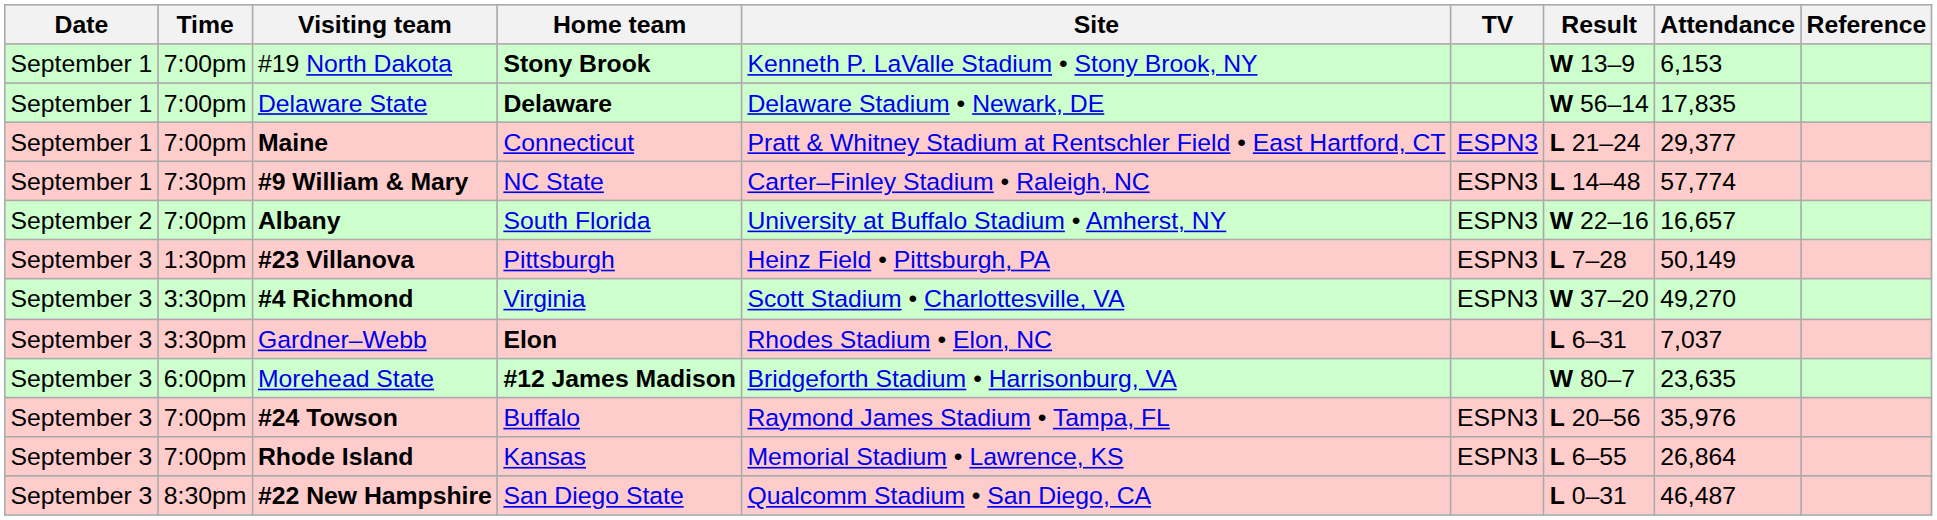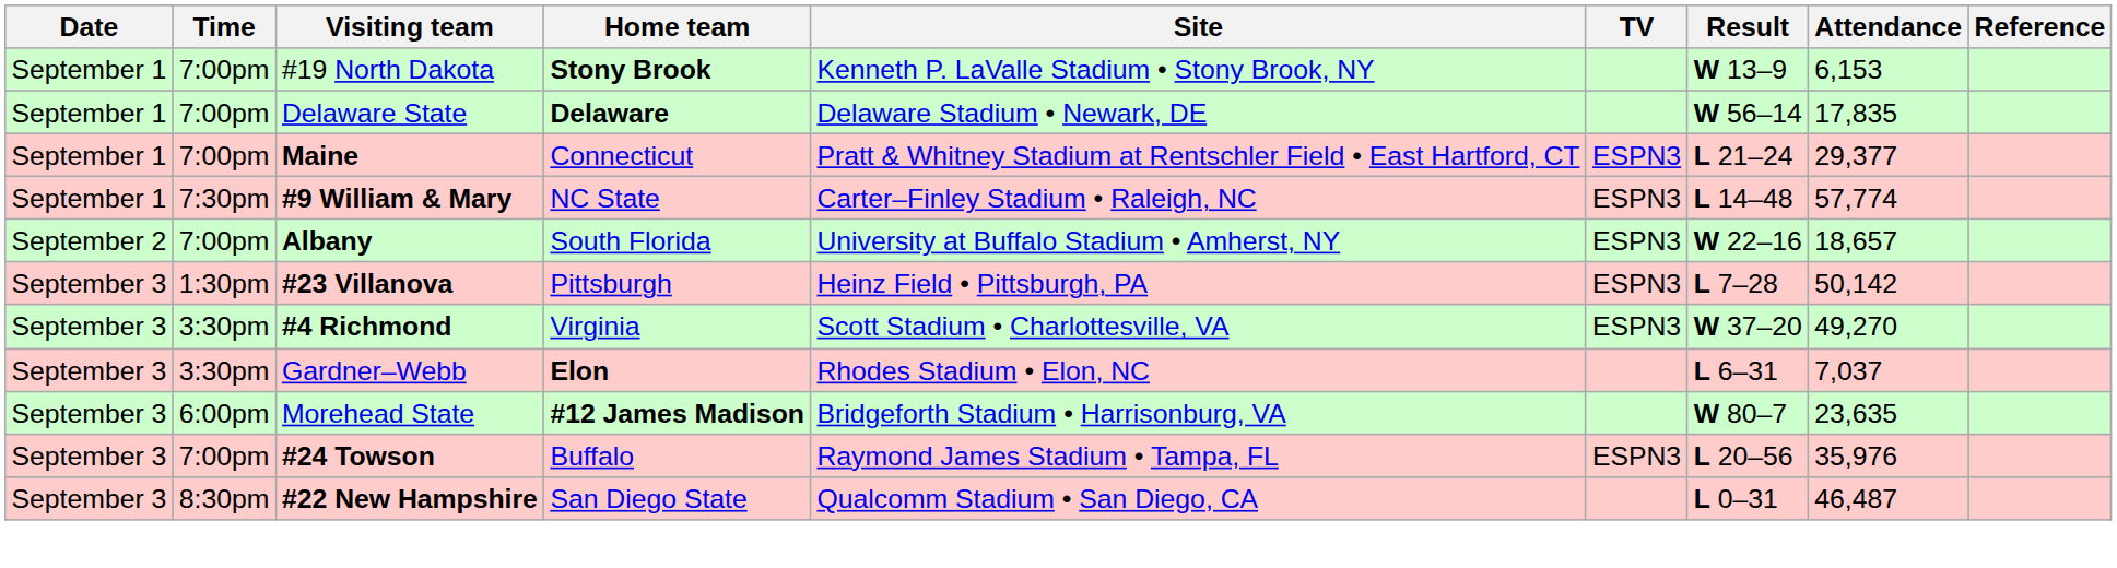Albany | Attendance: 16,657 -> 18,657
#23 Villanova | Attendance: 50,149 -> 50,142
- row: September 3 | 7:00pm | Rhode Island | Kansas | Memorial Stadium • Lawrence, KS | ESPN3 | L 6–55 | 26,864
